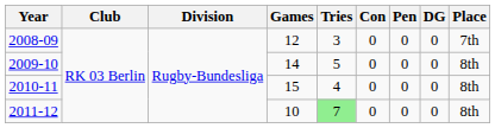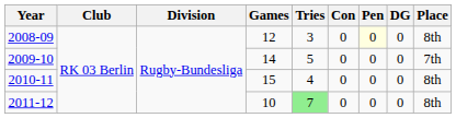2008-09 | Pen: no background -> lightyellow background
2008-09 | Place: 7th -> 8th
2009-10 | Place: 8th -> 7th
